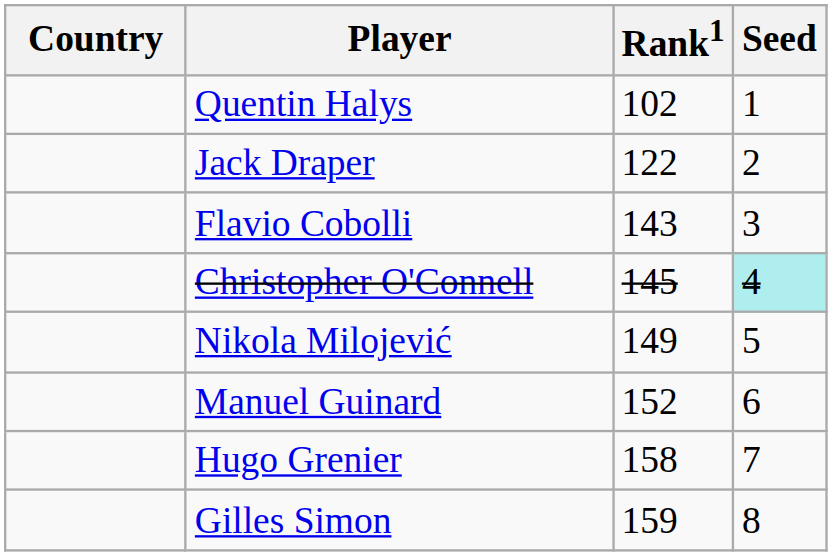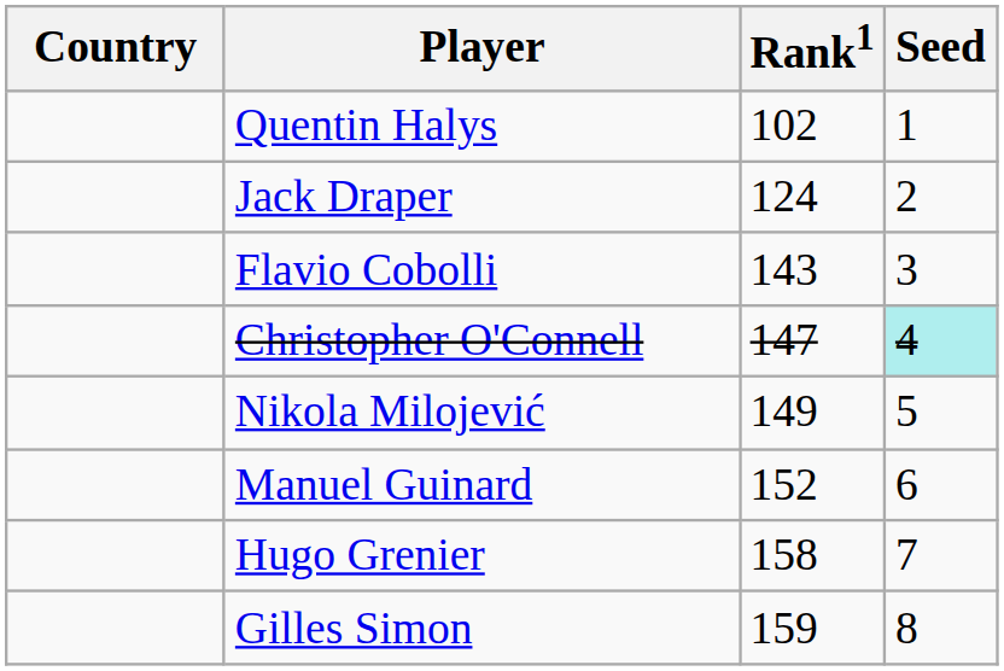Jack Draper | Rank1: 122 -> 124
Christopher O'Connell | Rank1: 145 -> 147
